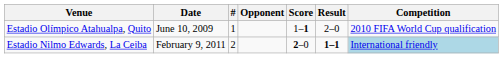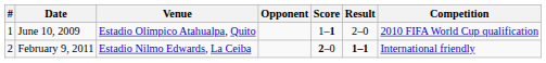columns swapped: # <-> Venue
February 9, 2011 | Competition: lightblue background -> no background
